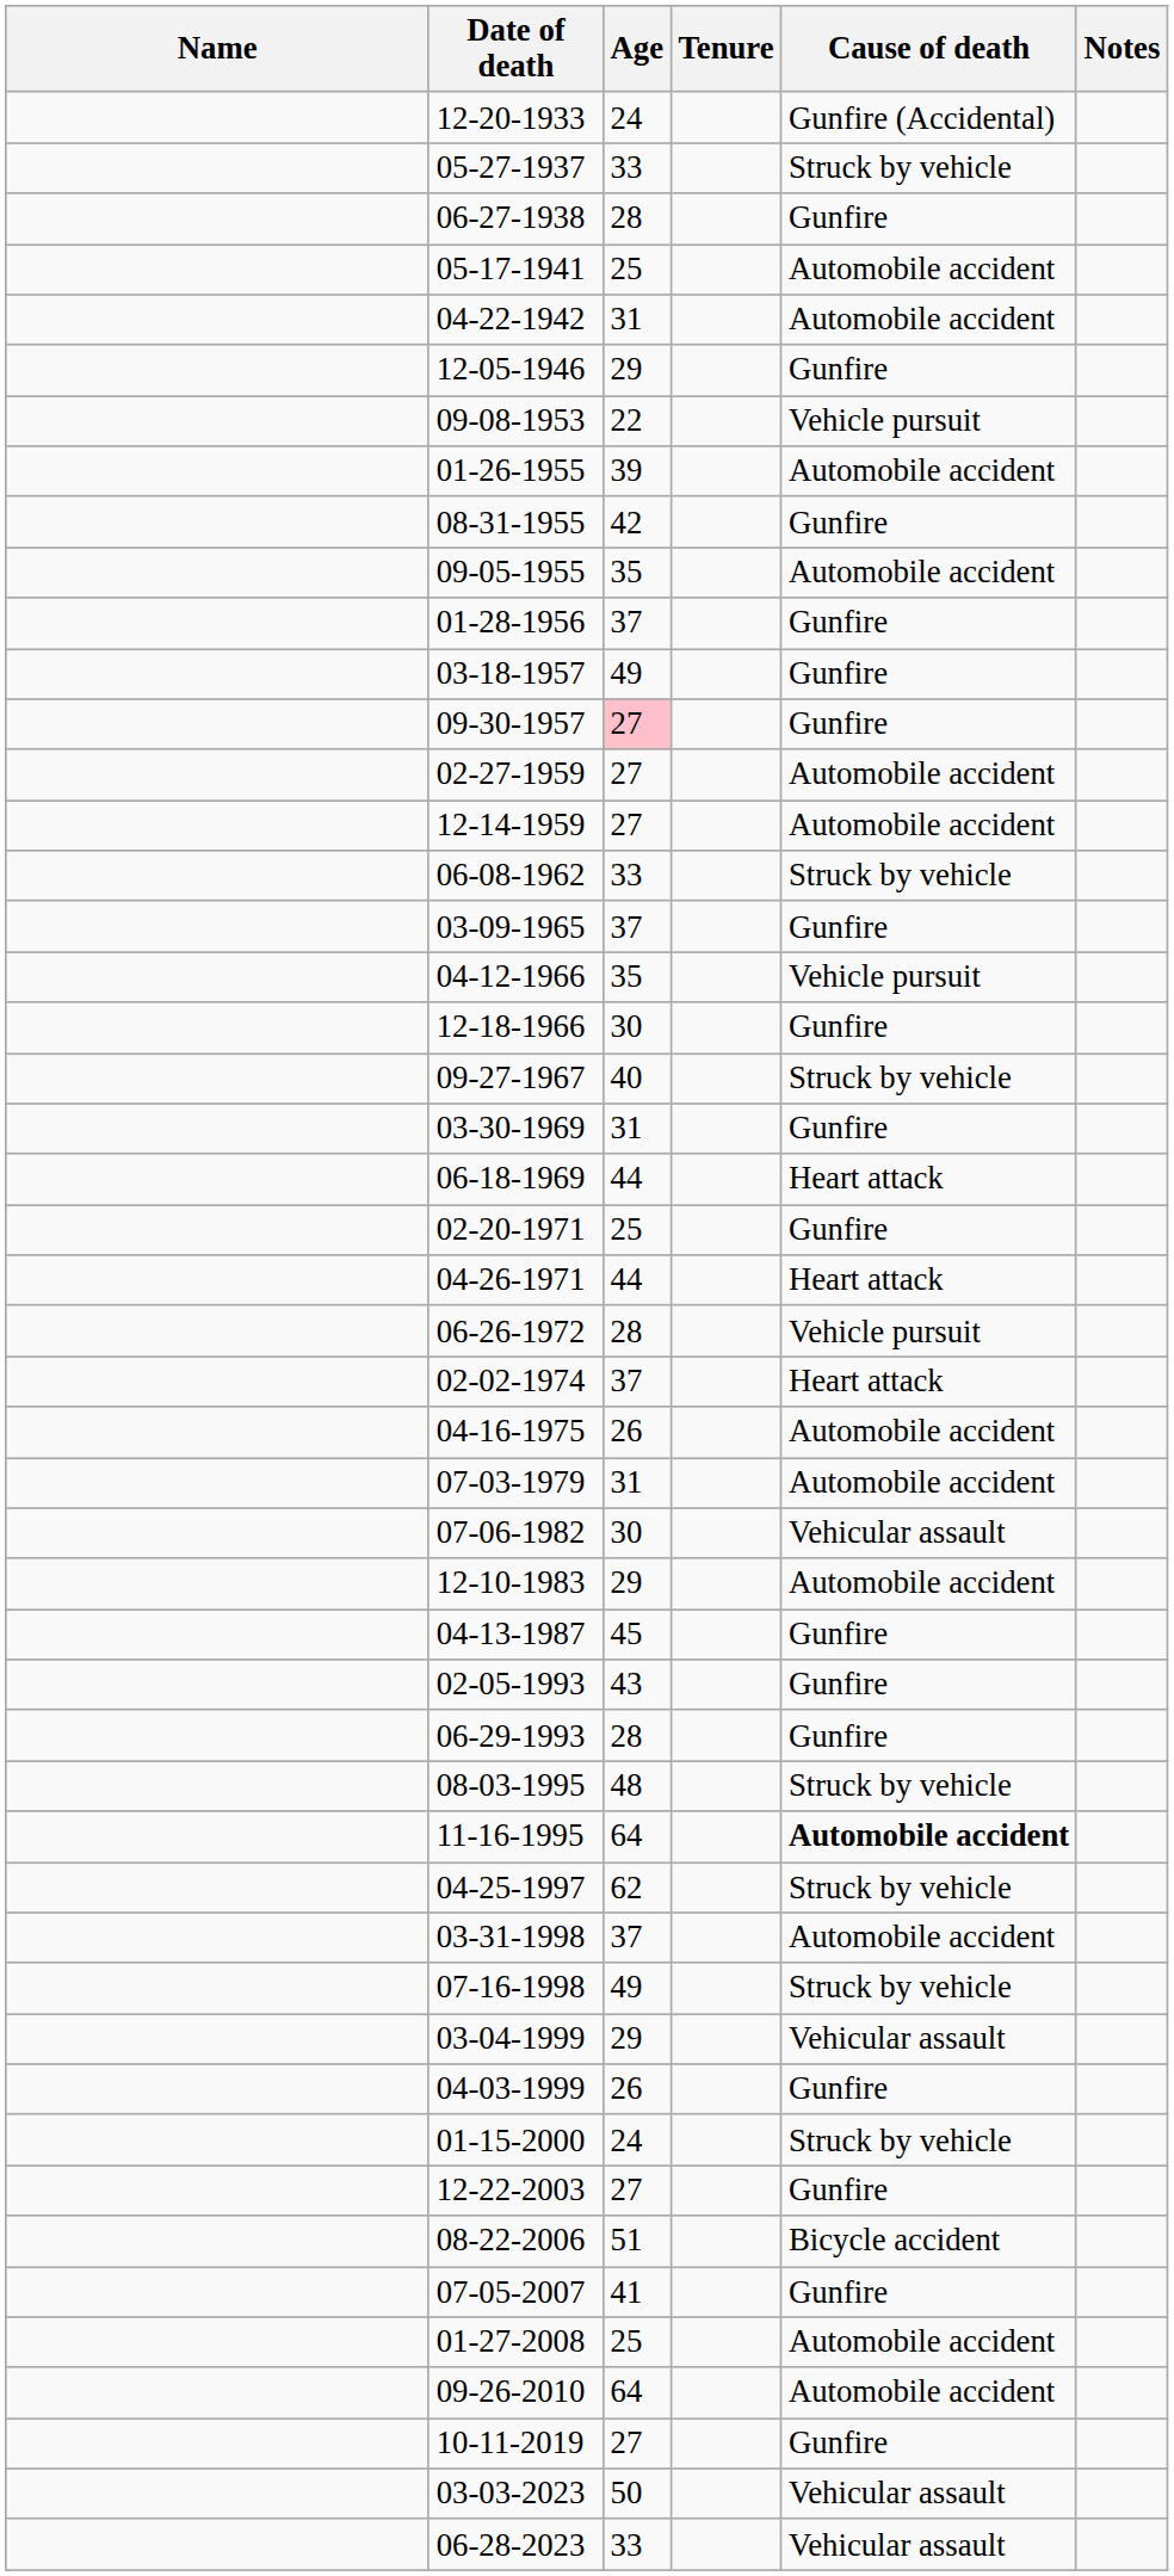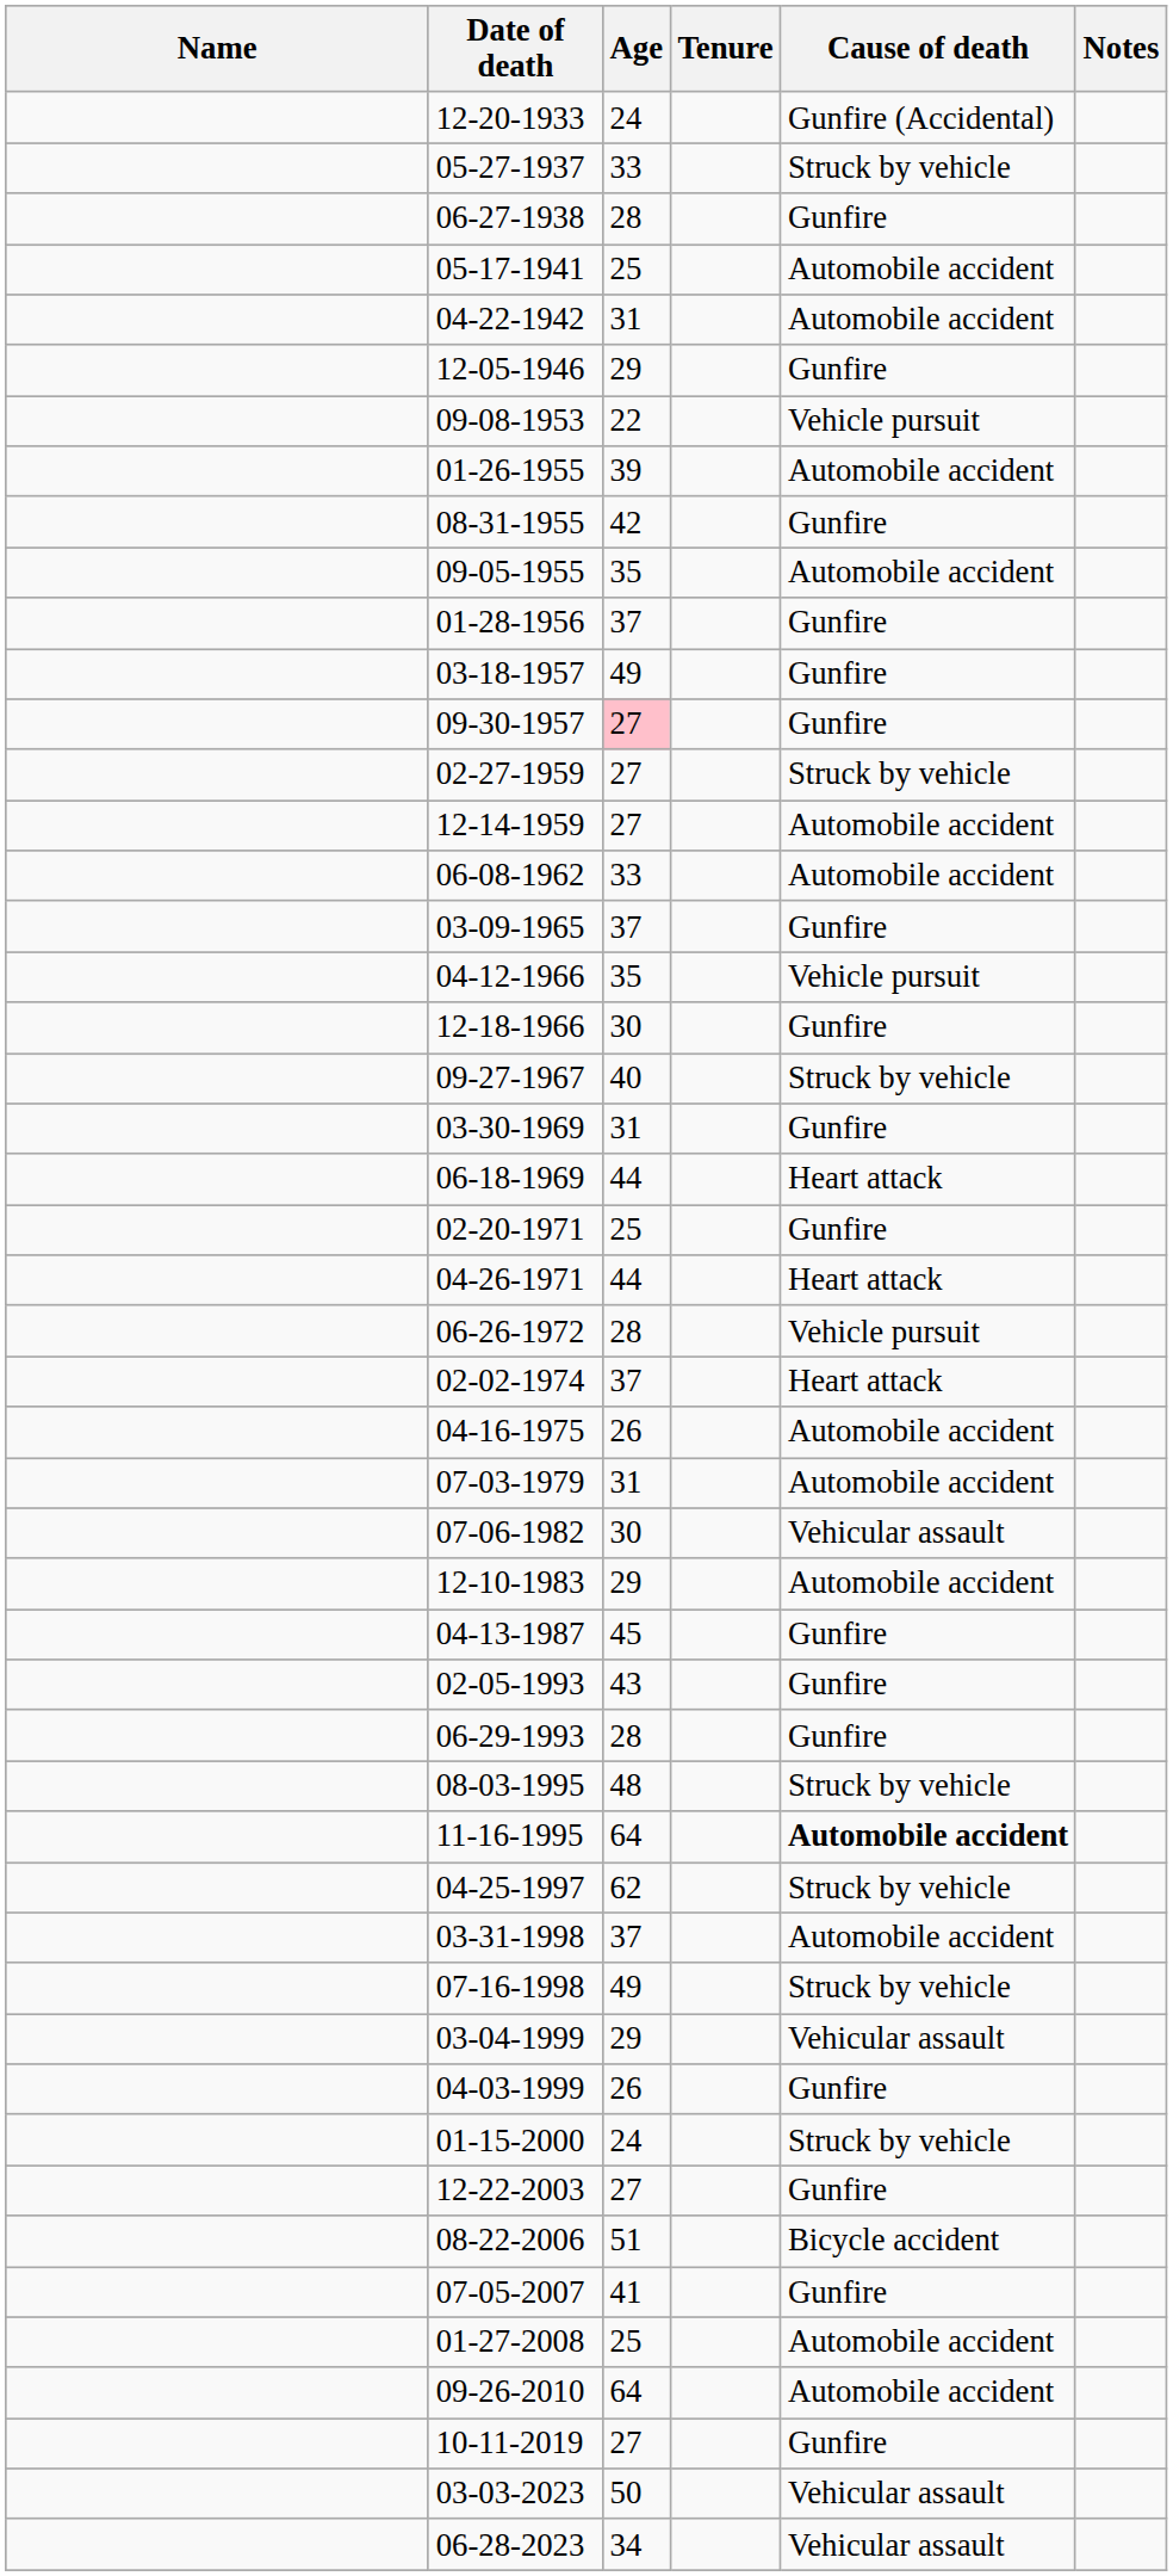02-27-1959 | Cause of death: Automobile accident -> Struck by vehicle
06-08-1962 | Cause of death: Struck by vehicle -> Automobile accident
06-28-2023 | Age: 33 -> 34
